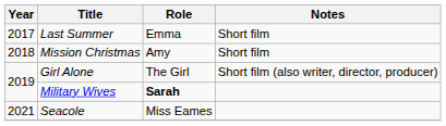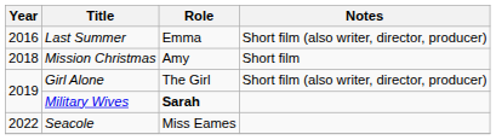Last Summer | Year: 2017 -> 2016
Last Summer | Notes: Short film -> Short film (also writer, director, producer)
Seacole | Year: 2021 -> 2022
